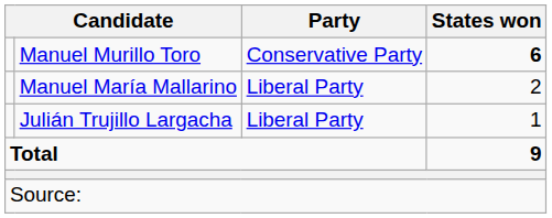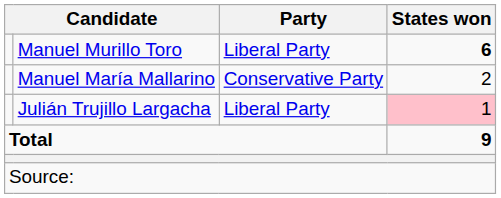Manuel Murillo Toro | Party: Conservative Party -> Liberal Party
Manuel María Mallarino | Party: Liberal Party -> Conservative Party
Julián Trujillo Largacha | States won: no background -> pink background
